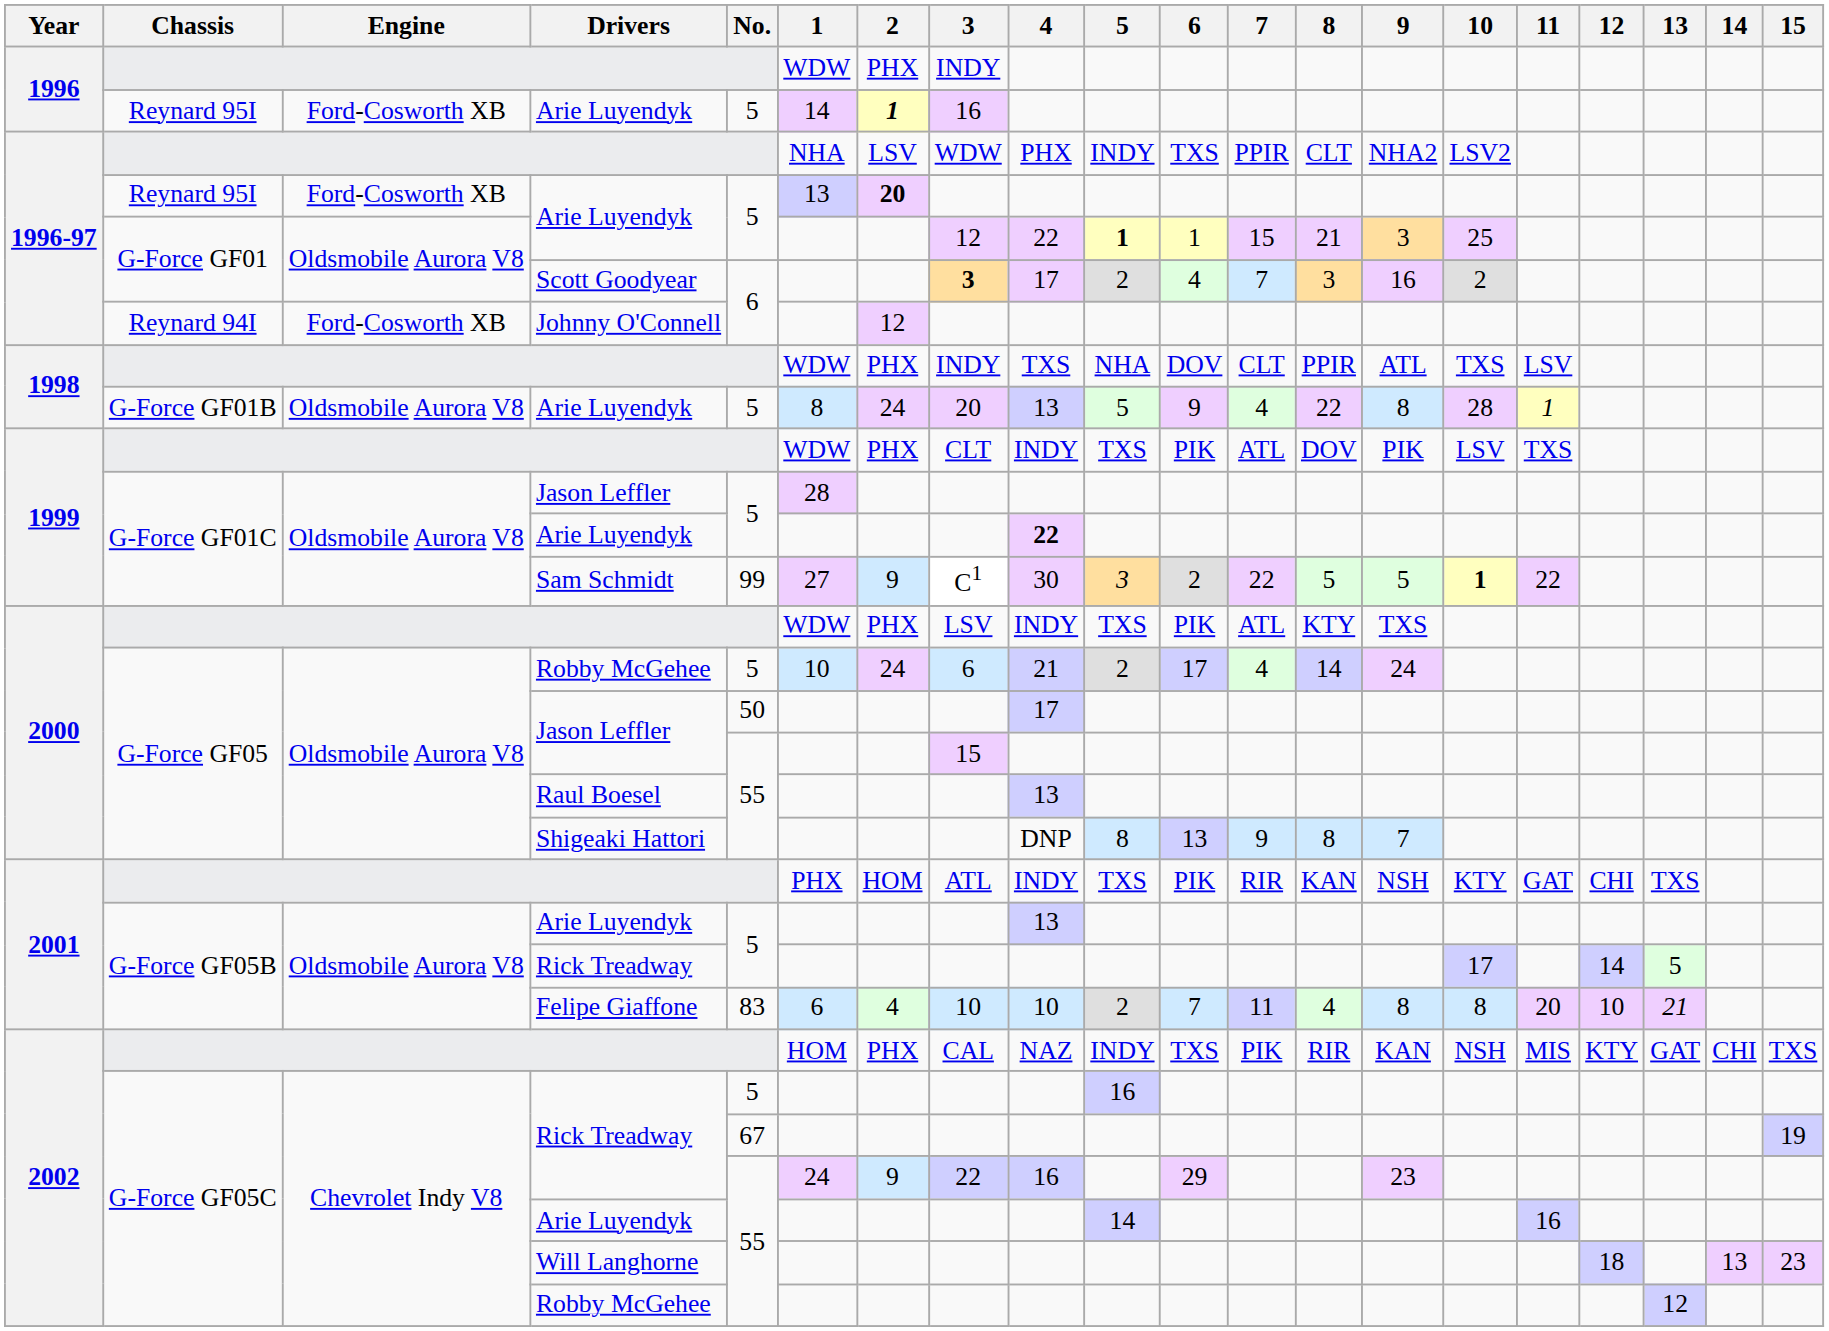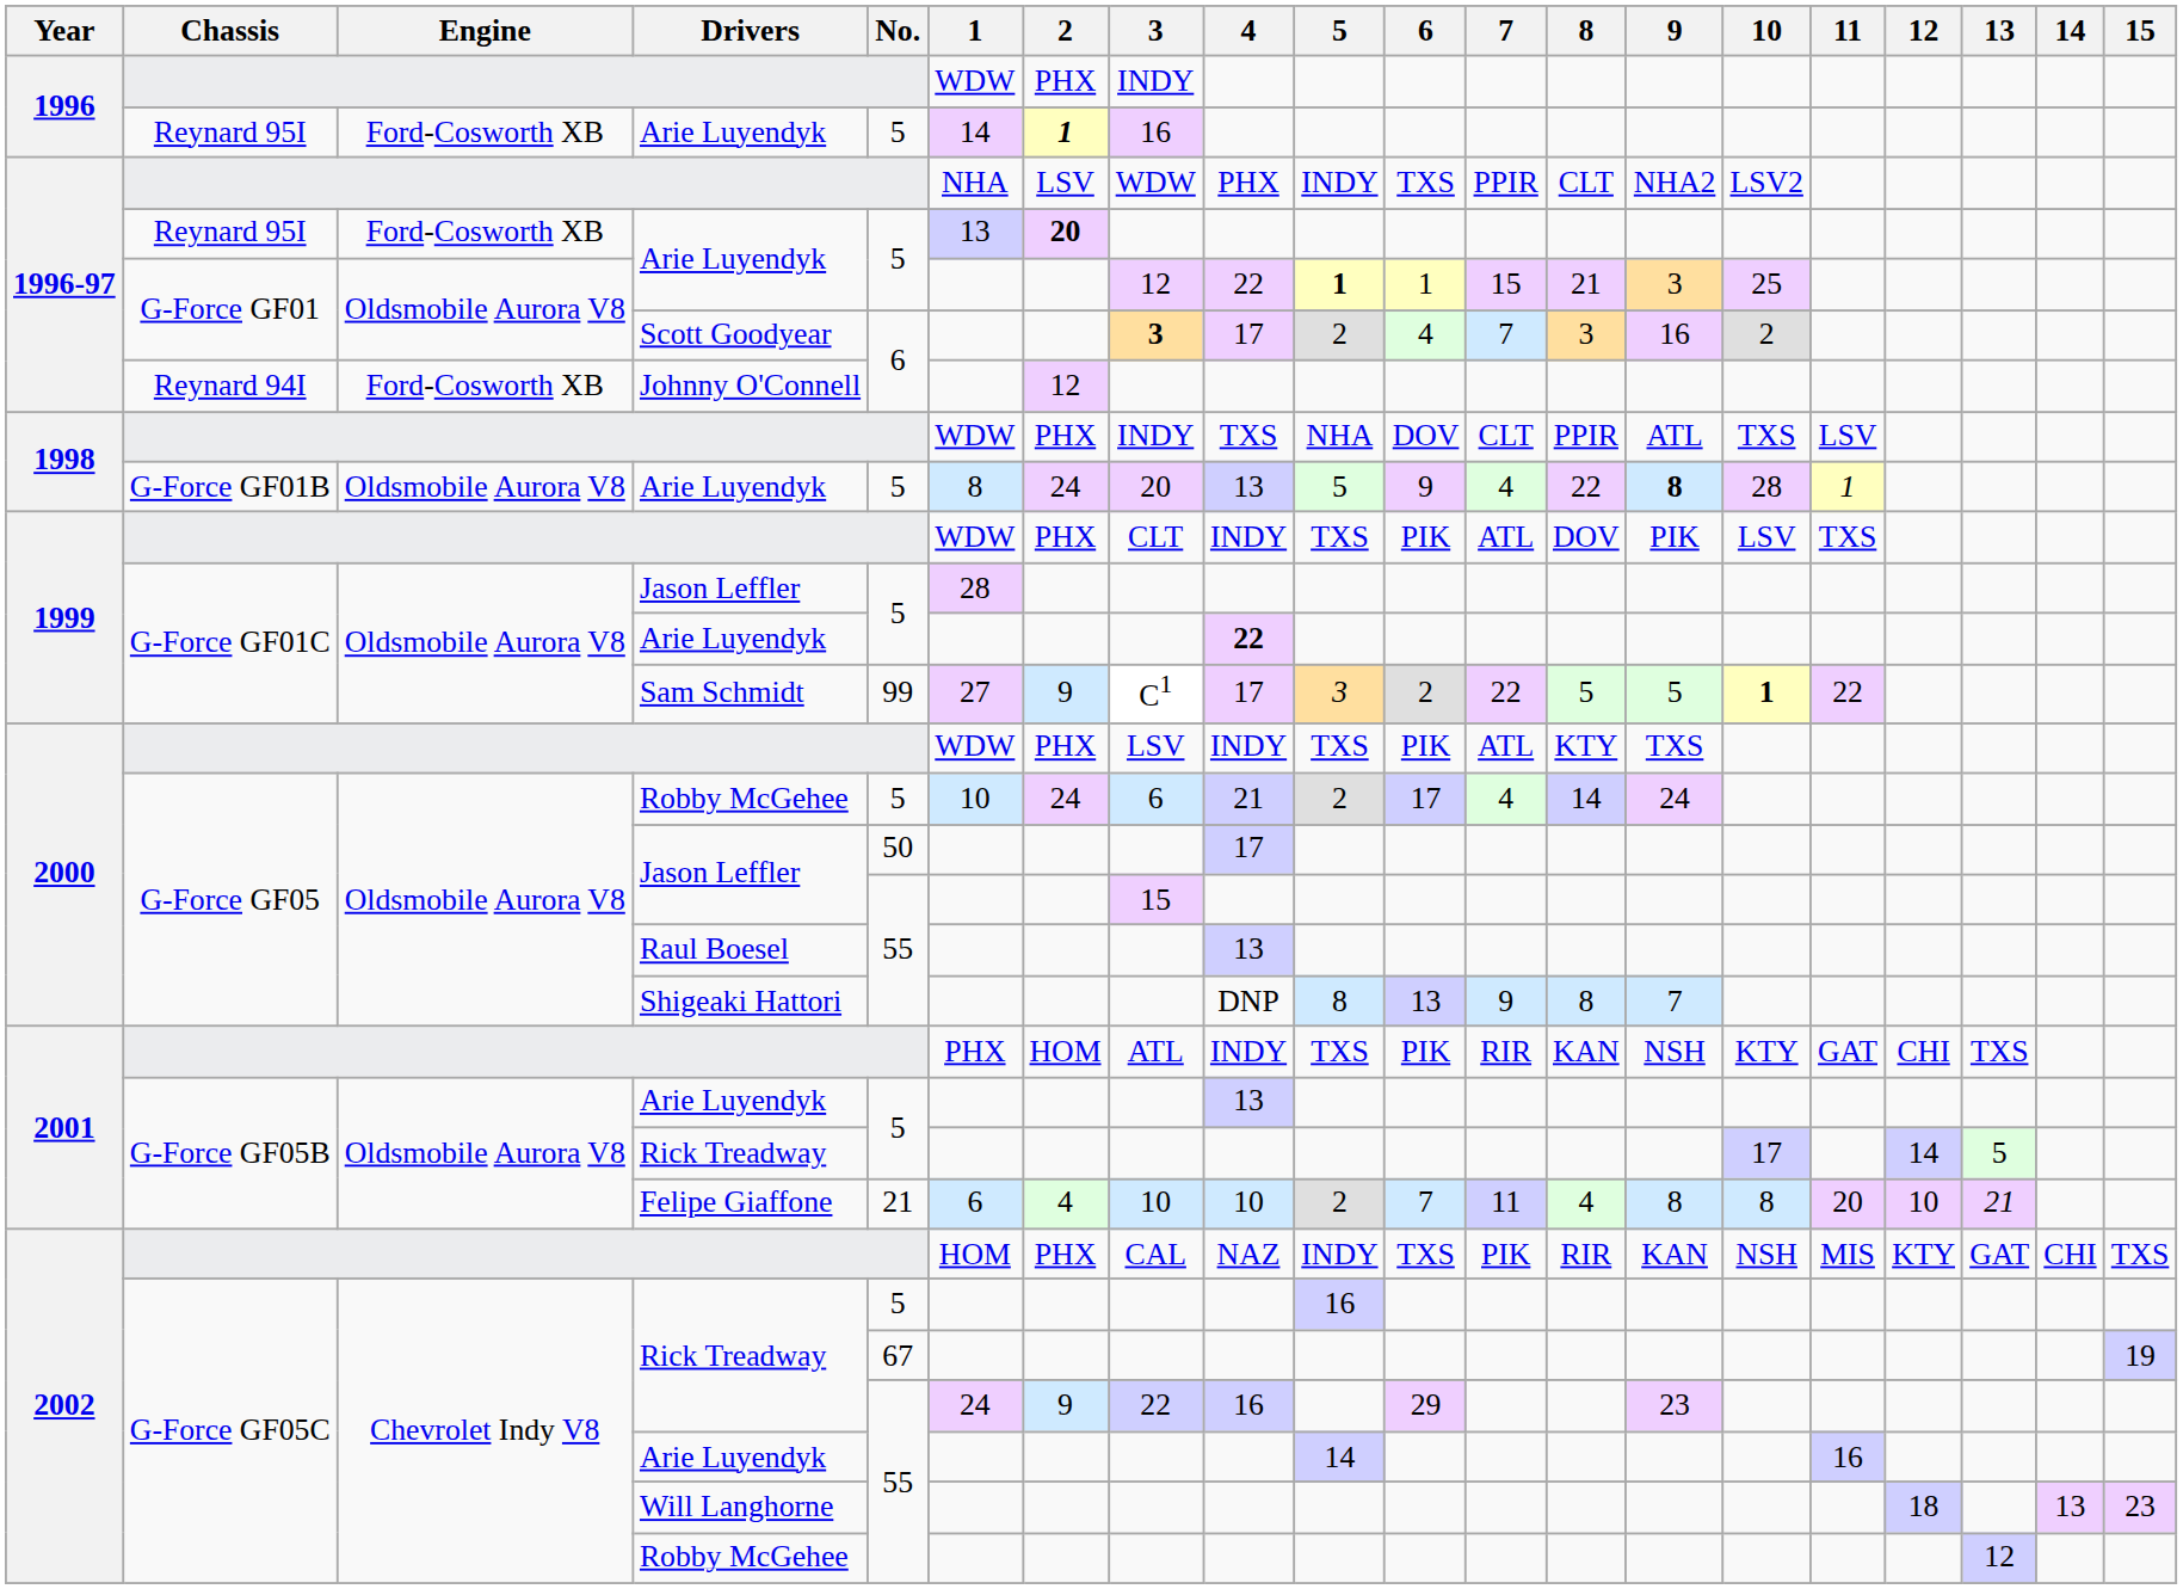1998 / Arie Luyendyk | 9: normal -> bold
Sam Schmidt | 4: 30 -> 17
Felipe Giaffone | No.: 83 -> 21
